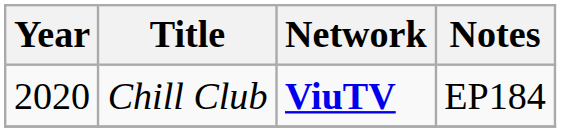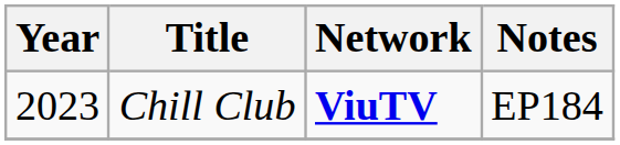Chill Club | Year: 2020 -> 2023
